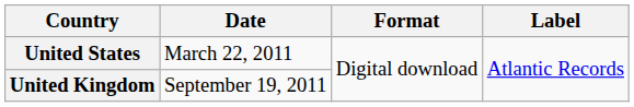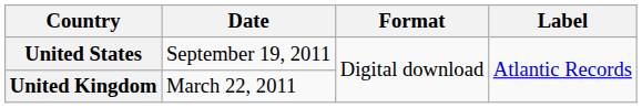United States | Date: March 22, 2011 -> September 19, 2011
United Kingdom | Date: September 19, 2011 -> March 22, 2011
